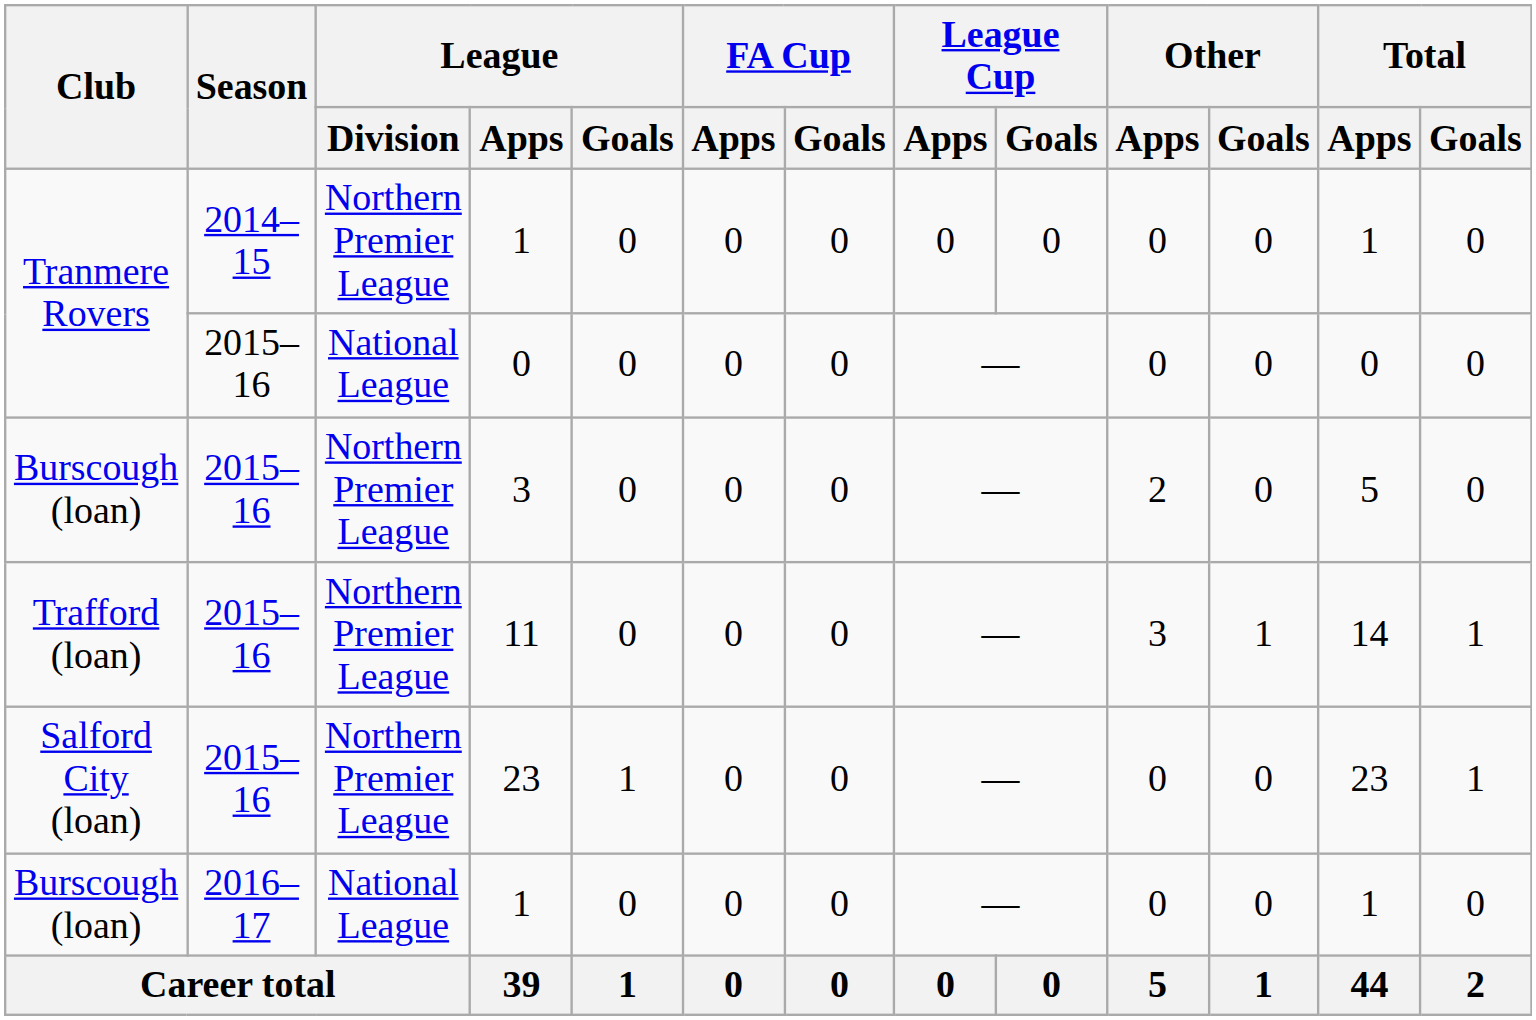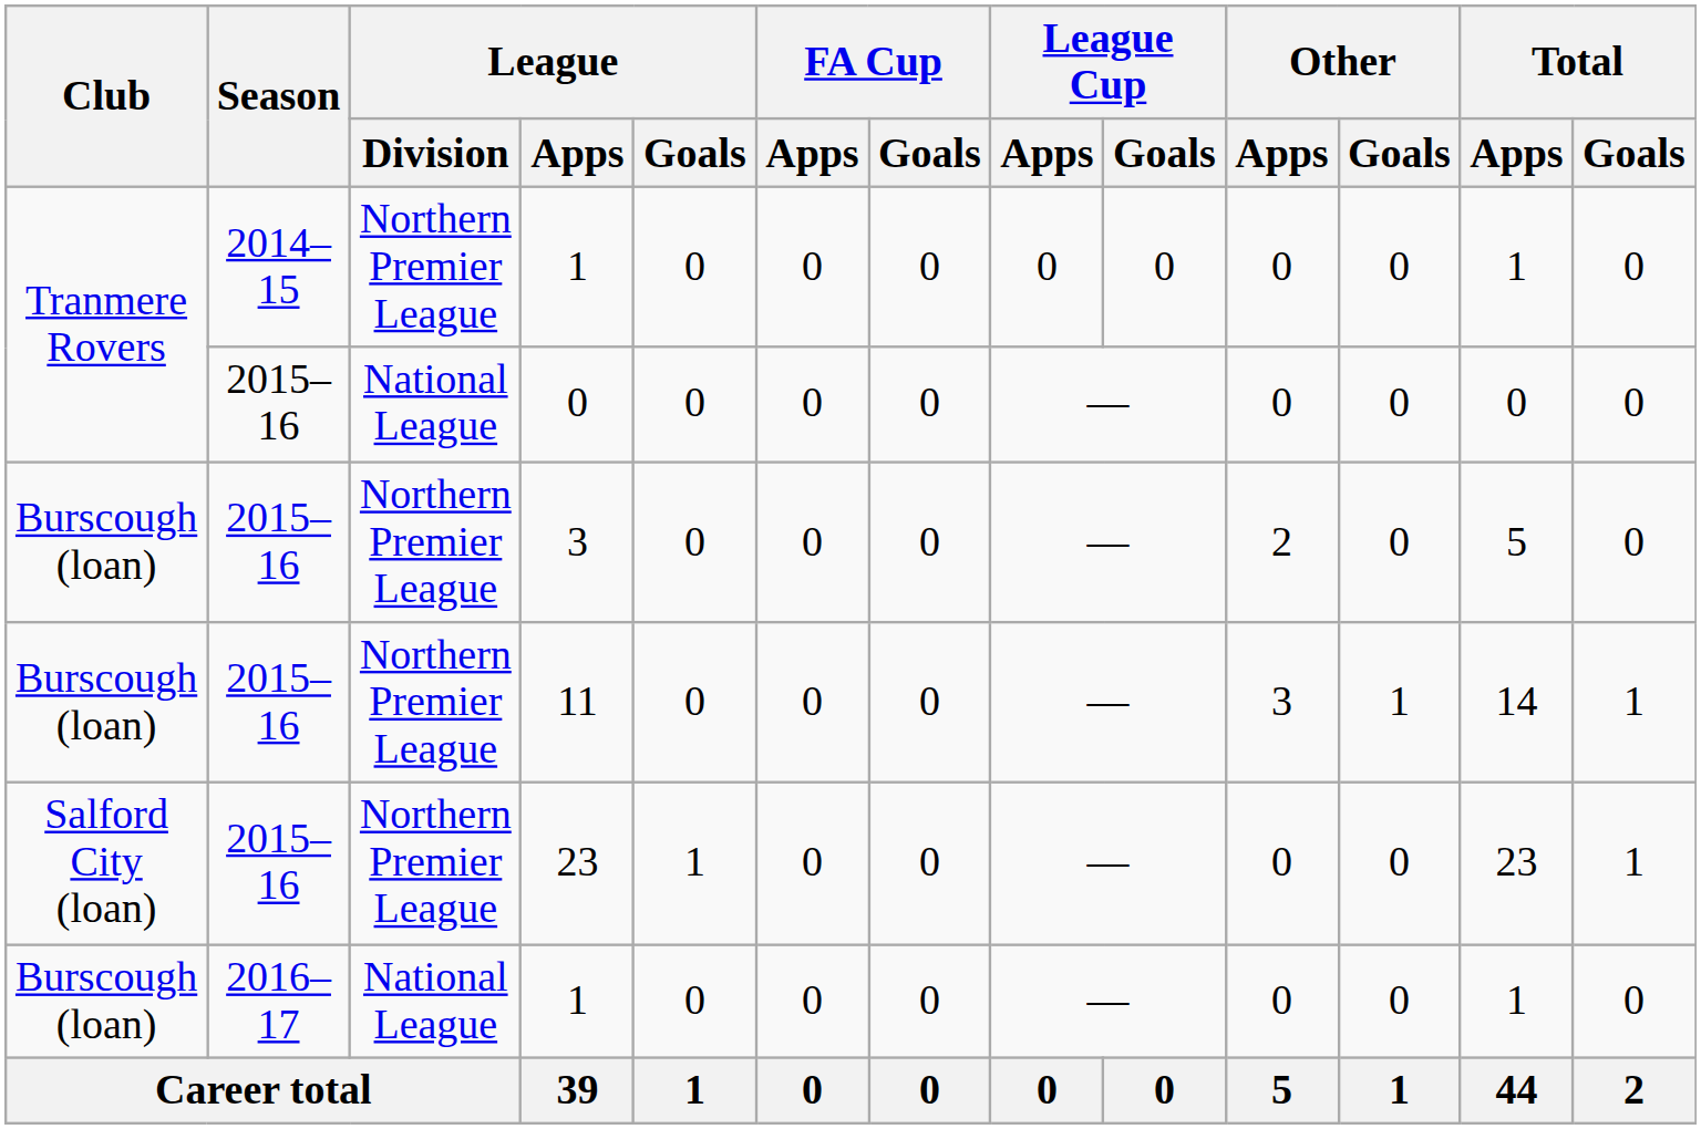11 | Club: Trafford (loan) -> Burscough (loan)
